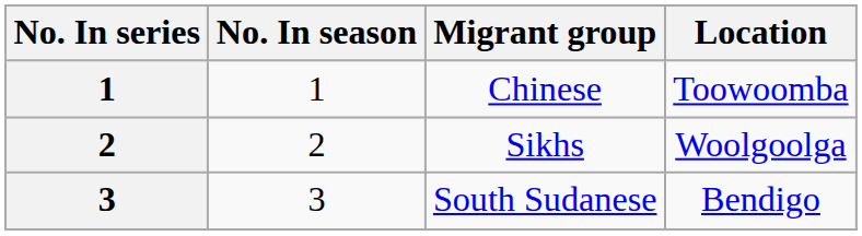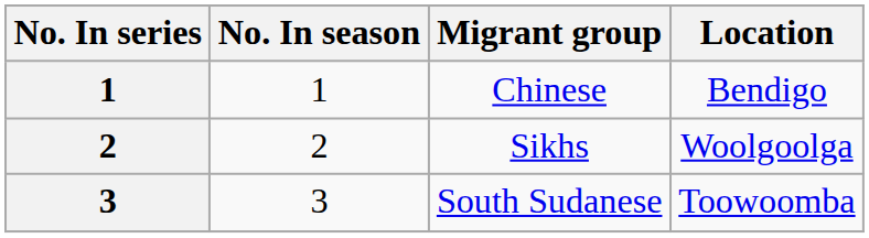Chinese | Location: Toowoomba -> Bendigo
South Sudanese | Location: Bendigo -> Toowoomba
